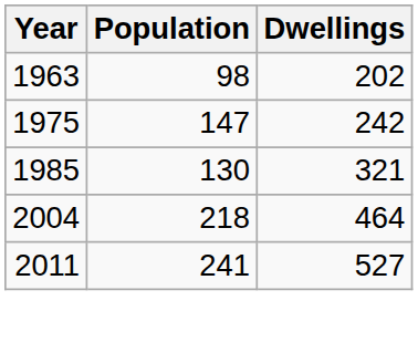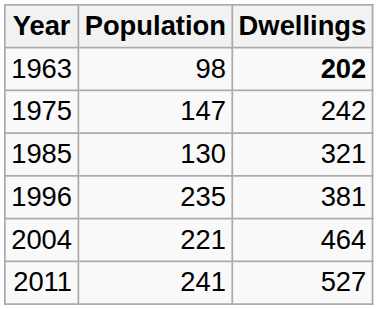1963 | Dwellings: normal -> bold
+ row: 1996 | 235 | 381
2004 | Population: 218 -> 221
